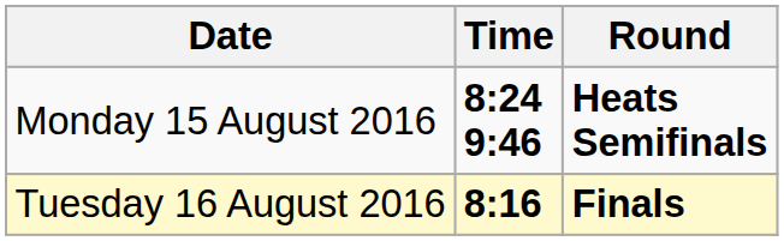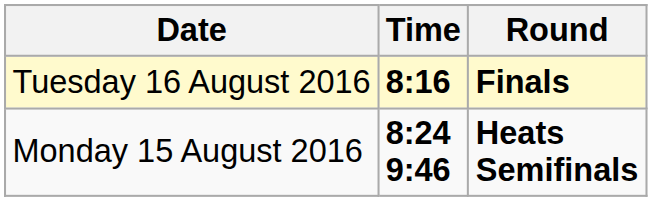rows swapped: Monday 15 August 2016 <-> Tuesday 16 August 2016
